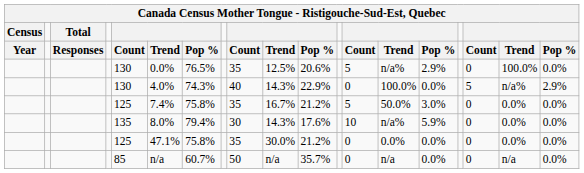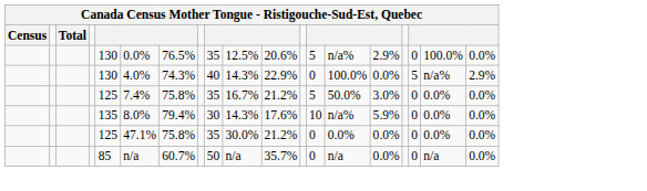- row: Year | Responses | Count | Trend | Pop % | Count | Trend | Pop % | Count | Trend | Pop % | Count | Trend | Pop %
